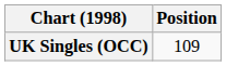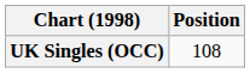UK Singles (OCC) | Position: 109 -> 108
